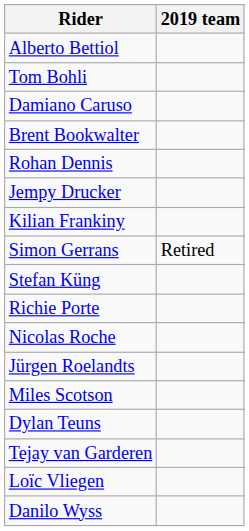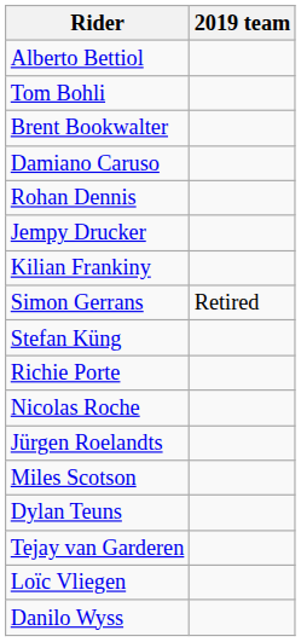rows swapped: Brent Bookwalter <-> Damiano Caruso
